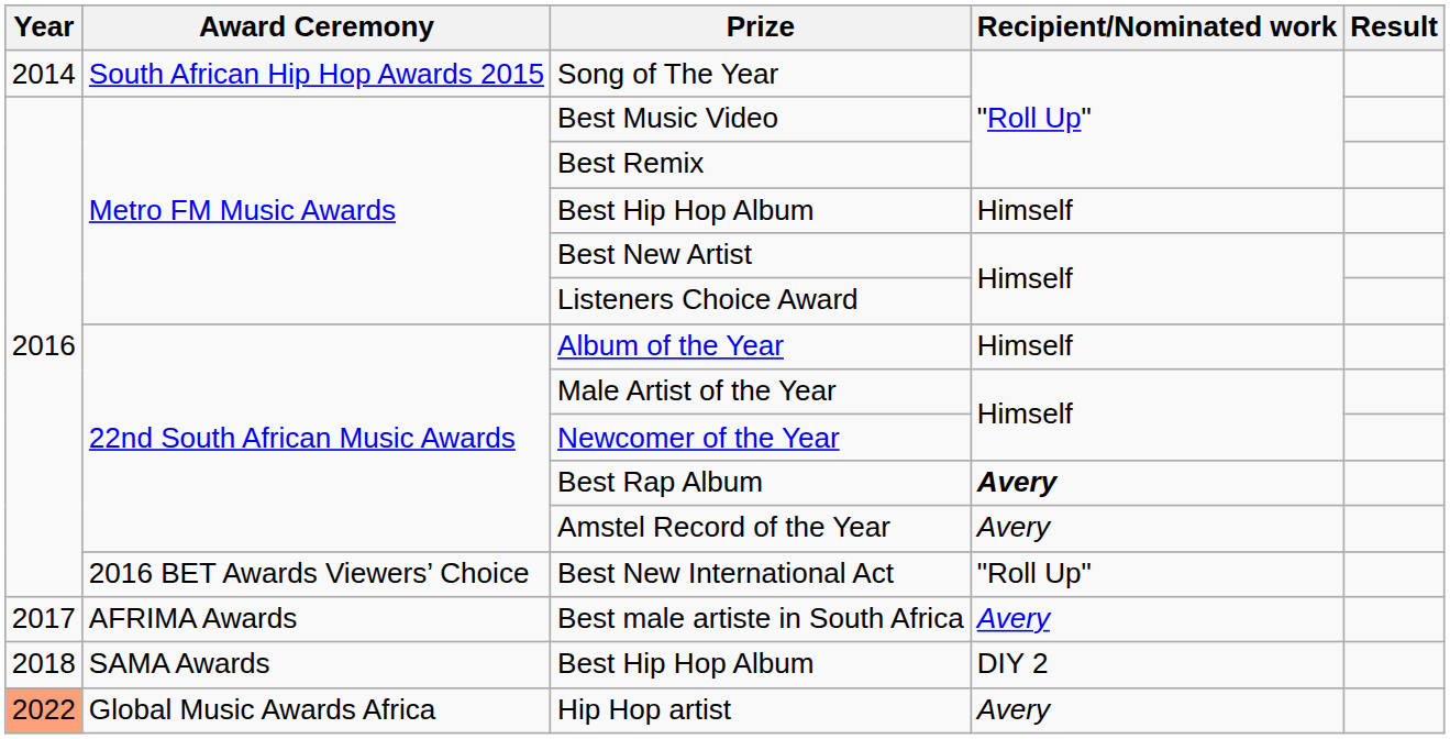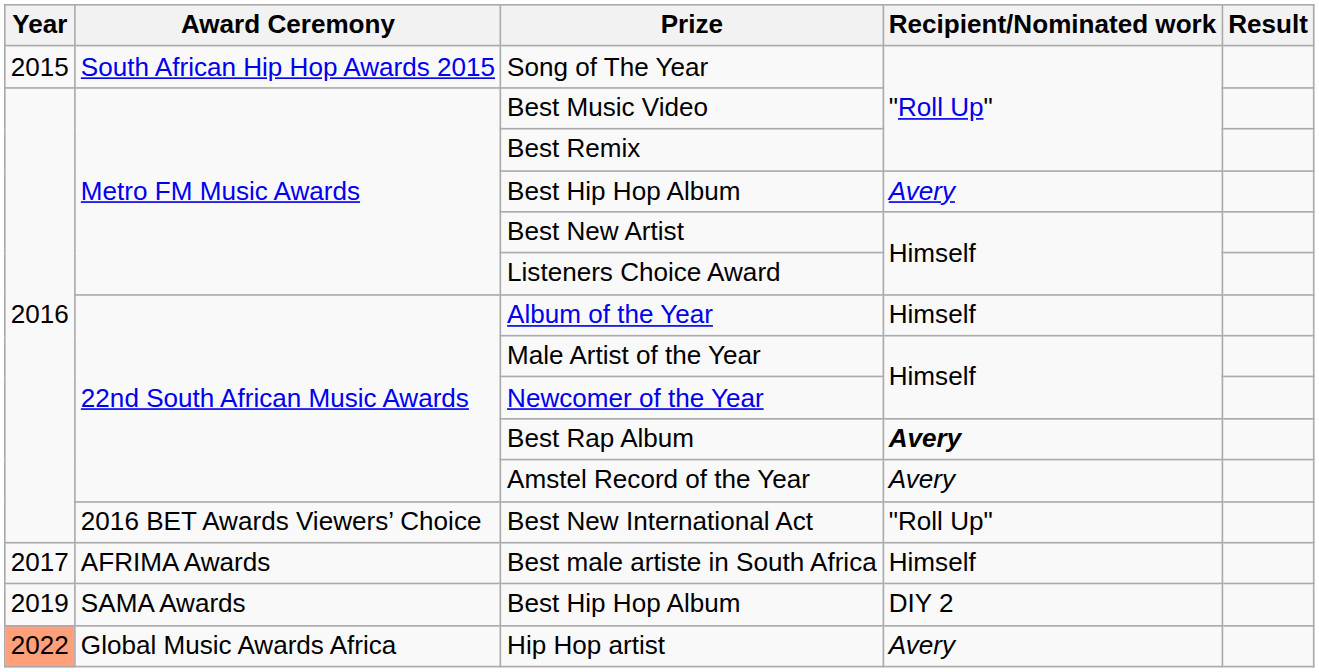Song of The Year | Year: 2014 -> 2015
Metro FM Music Awards / Best Hip Hop Album | Recipient/Nominated work: Himself -> Avery
Best male artiste in South Africa | Recipient/Nominated work: Avery -> Himself
SAMA Awards / Best Hip Hop Album | Year: 2018 -> 2019
